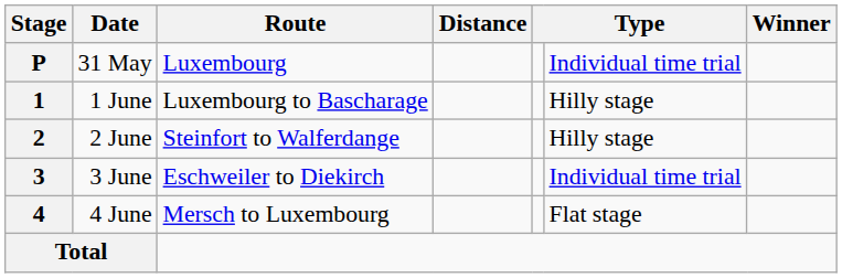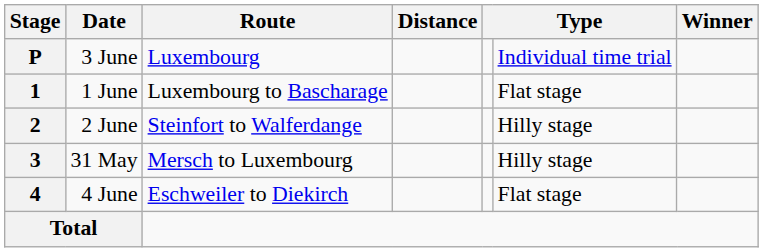P | Date: 31 May -> 3 June
1 | column 6: Hilly stage -> Flat stage
3 | Date: 3 June -> 31 May
3 | Route: Eschweiler to Diekirch -> Mersch to Luxembourg
3 | column 6: Individual time trial -> Hilly stage
4 | Route: Mersch to Luxembourg -> Eschweiler to Diekirch
